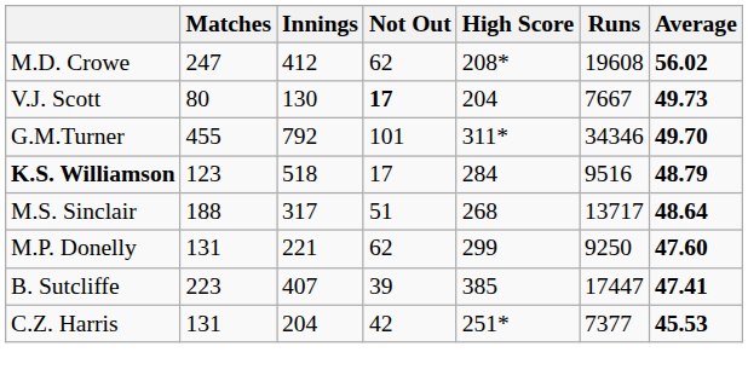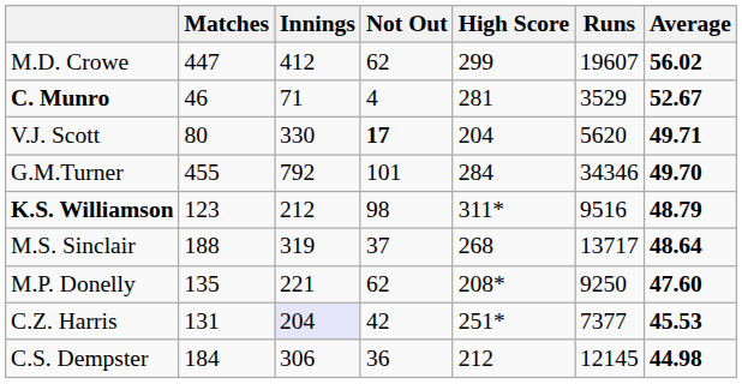M.D. Crowe | Matches: 247 -> 447
M.D. Crowe | High Score: 208* -> 299
M.D. Crowe | Runs: 19608 -> 19607
+ row: C. Munro | 46 | 71 | 4 | 281 | 3529 | 52.67
V.J. Scott | Innings: 130 -> 330
V.J. Scott | Runs: 7667 -> 5620
V.J. Scott | Average: 49.73 -> 49.71
G.M.Turner | High Score: 311* -> 284
K.S. Williamson | Innings: 518 -> 212
K.S. Williamson | Not Out: 17 -> 98
K.S. Williamson | High Score: 284 -> 311*
M.S. Sinclair | Innings: 317 -> 319
M.S. Sinclair | Not Out: 51 -> 37
M.P. Donelly | Matches: 131 -> 135
M.P. Donelly | High Score: 299 -> 208*
- row: B. Sutcliffe | 223 | 407 | 39 | 385 | 17447 | 47.41
C.Z. Harris | Innings: no background -> lavender background
+ row: C.S. Dempster | 184 | 306 | 36 | 212 | 12145 | 44.98
